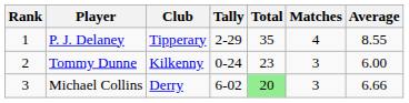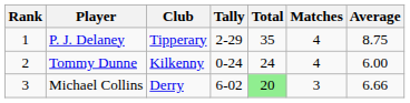P. J. Delaney | Average: 8.55 -> 8.75
Tommy Dunne | Total: 23 -> 24
Tommy Dunne | Matches: 3 -> 4
